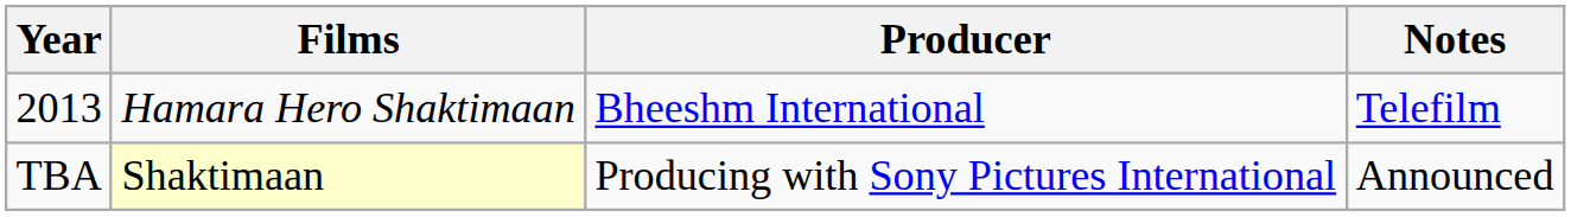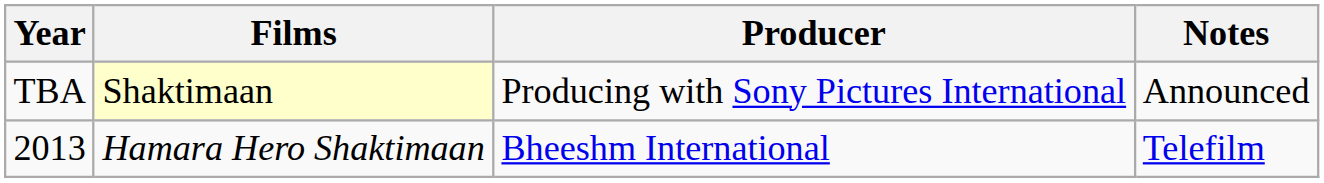rows swapped: 2013 <-> TBA
